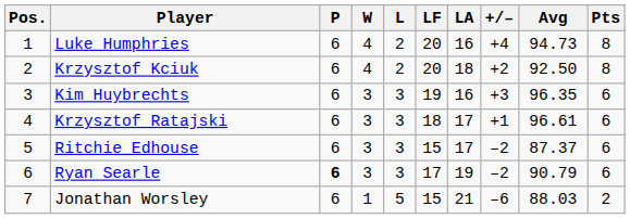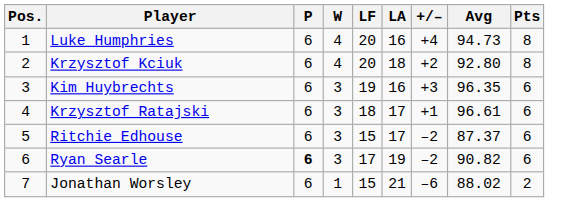- column: L | 2 | 2 | 3 | 3 | 3 | 3 | 5
Krzysztof Kciuk | Avg: 92.50 -> 92.80
Ryan Searle | Avg: 90.79 -> 90.82
Jonathan Worsley | Avg: 88.03 -> 88.02
